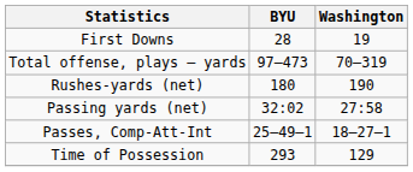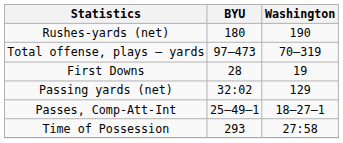rows swapped: First Downs <-> Rushes-yards (net)
Passing yards (net) | Washington: 27:58 -> 129
Time of Possession | Washington: 129 -> 27:58
